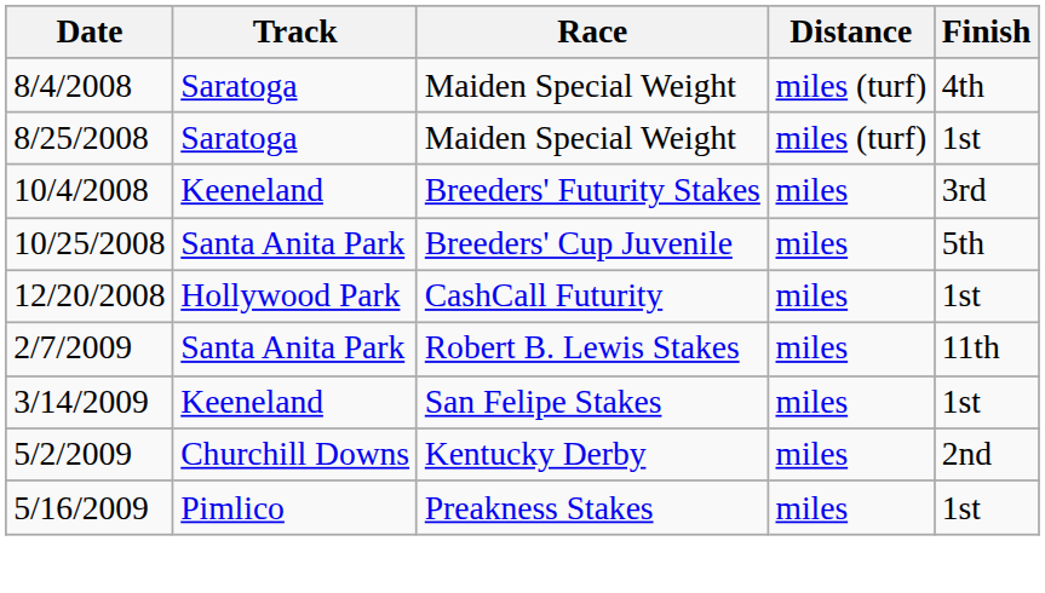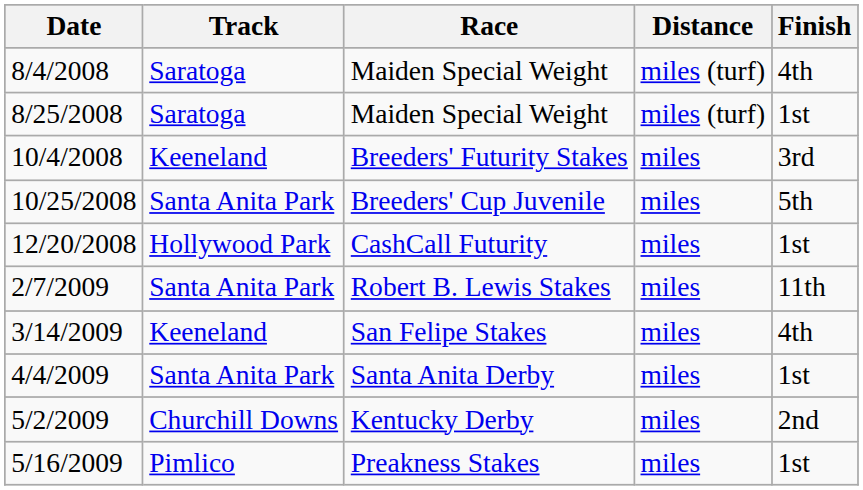San Felipe Stakes | Finish: 1st -> 4th
+ row: 4/4/2009 | Santa Anita Park | Santa Anita Derby | miles | 1st
